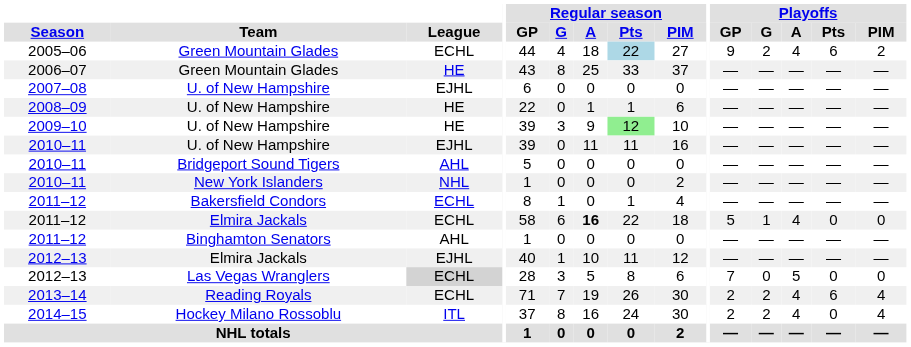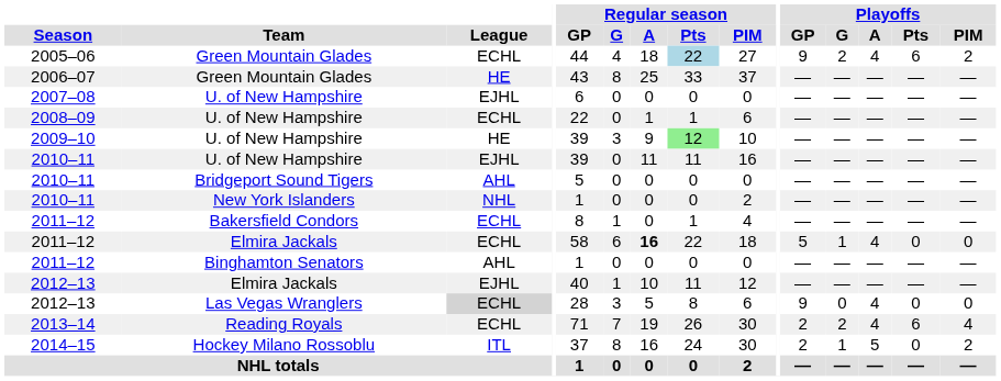2008–09 | League: HE -> ECHL
2012–13 / Las Vegas Wranglers | Playoffs / GP: 7 -> 9
2012–13 / Las Vegas Wranglers | Playoffs / A: 5 -> 4
2014–15 | Playoffs / G: 2 -> 1
2014–15 | Playoffs / A: 4 -> 5
2014–15 | Playoffs / PIM: 4 -> 2
